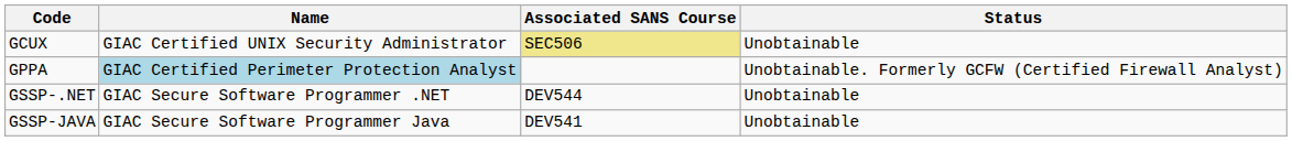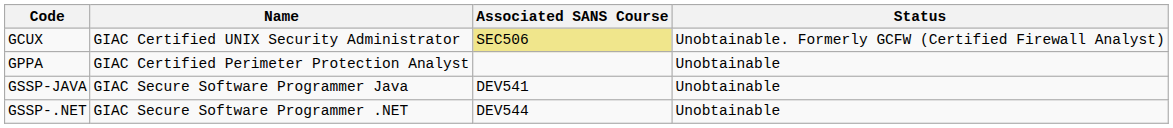GCUX | Status: Unobtainable -> Unobtainable. Formerly GCFW (Certified Firewall Analyst)
GPPA | Name: lightblue background -> no background
GPPA | Status: Unobtainable. Formerly GCFW (Certified Firewall Analyst) -> Unobtainable
rows swapped: GSSP-JAVA <-> GSSP-.NET
